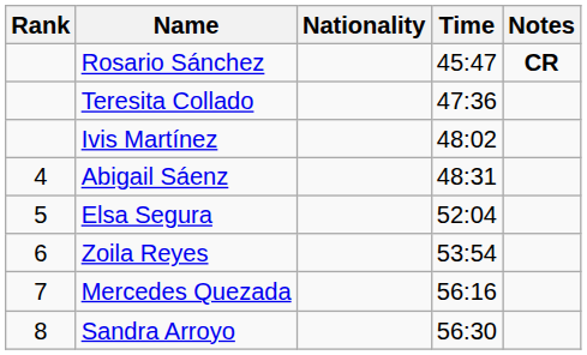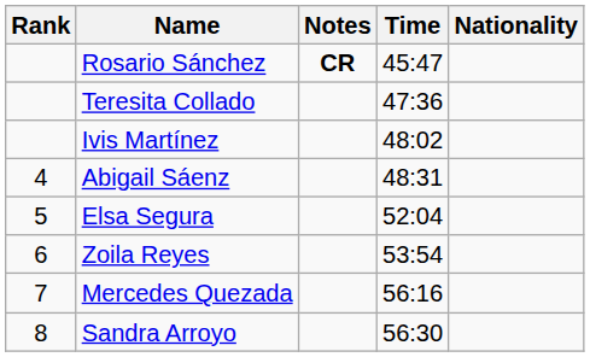columns swapped: Nationality <-> Notes
